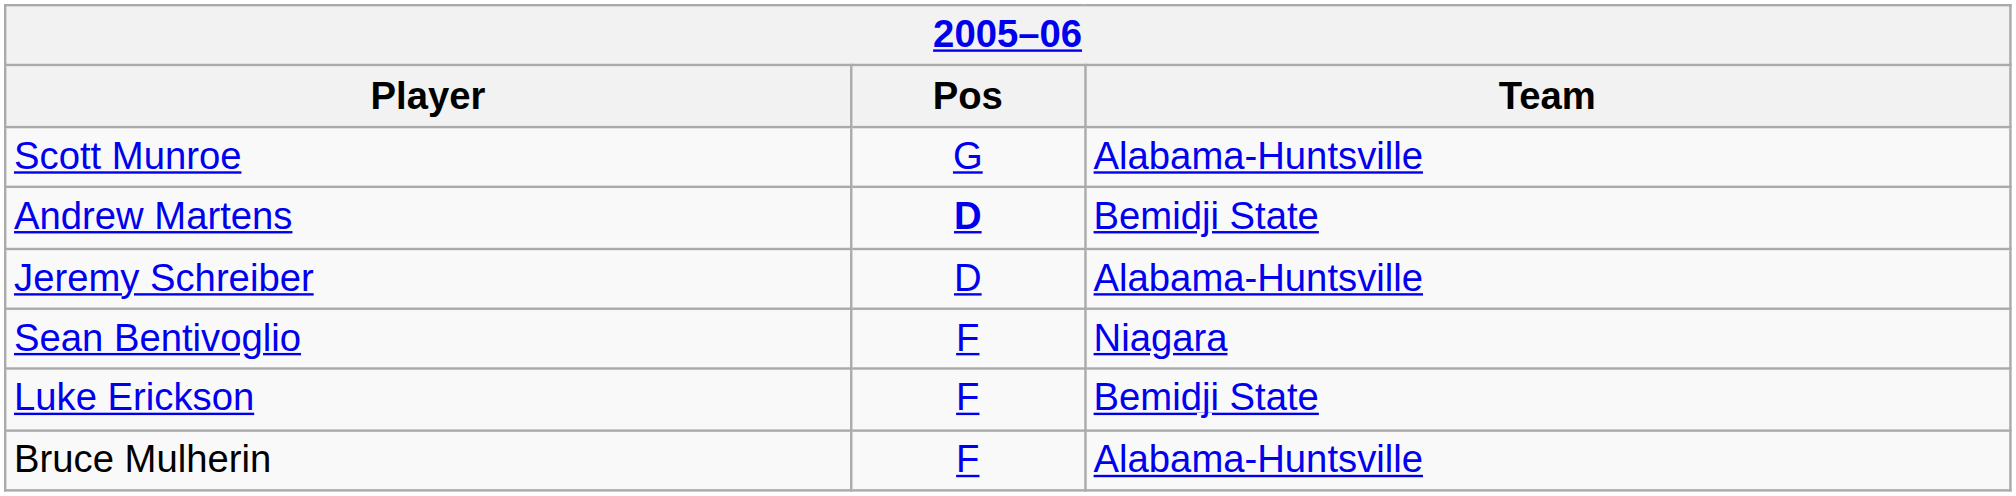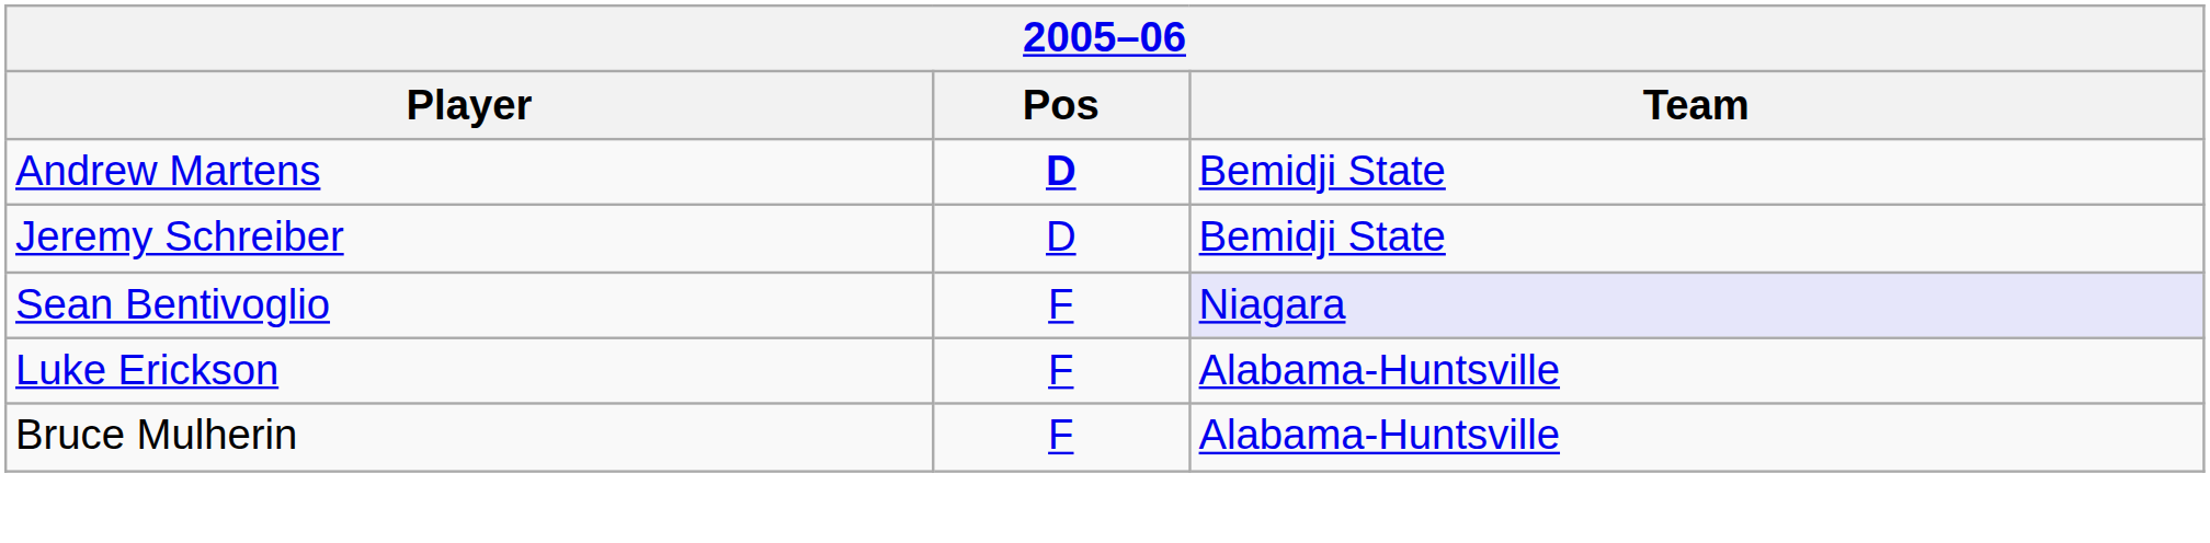- row: Scott Munroe | G | Alabama-Huntsville
Jeremy Schreiber | Team: Alabama-Huntsville -> Bemidji State
Sean Bentivoglio | Team: no background -> lavender background
Luke Erickson | Team: Bemidji State -> Alabama-Huntsville
